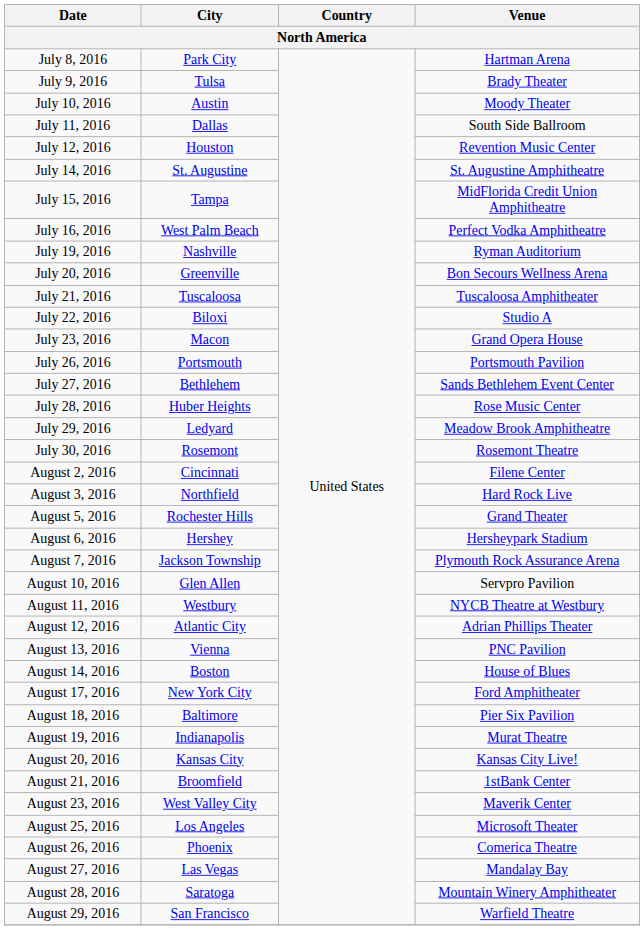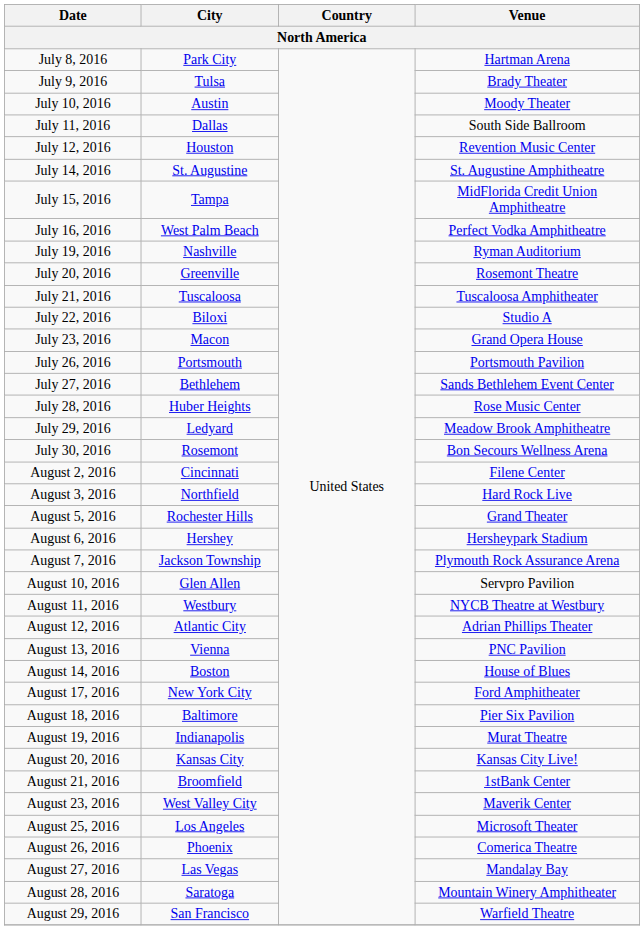July 20, 2016 | Venue: Bon Secours Wellness Arena -> Rosemont Theatre
July 30, 2016 | Venue: Rosemont Theatre -> Bon Secours Wellness Arena
